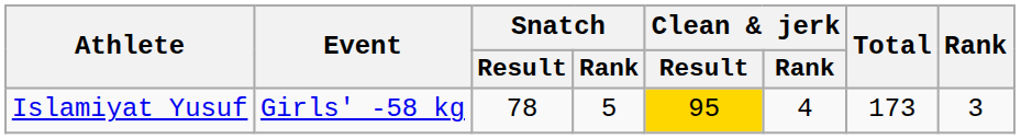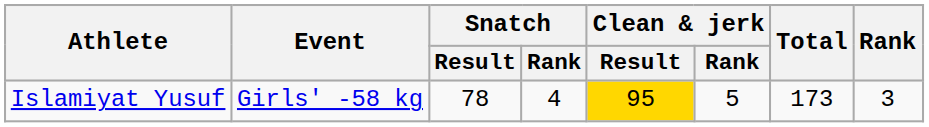Islamiyat Yusuf | Snatch / Rank: 5 -> 4
Islamiyat Yusuf | Clean & jerk / Rank: 4 -> 5
